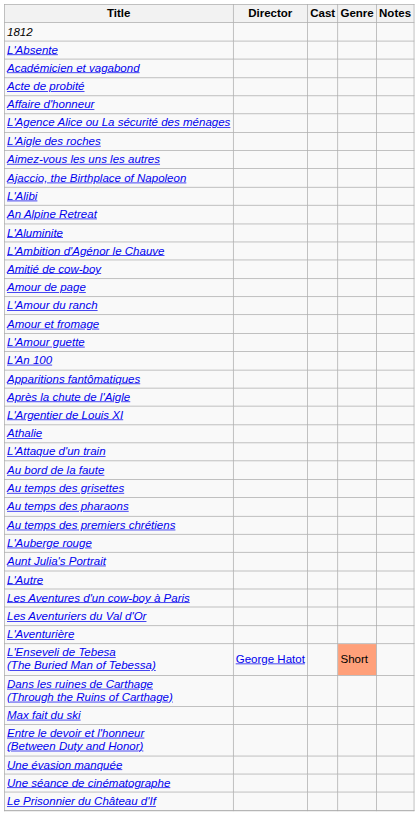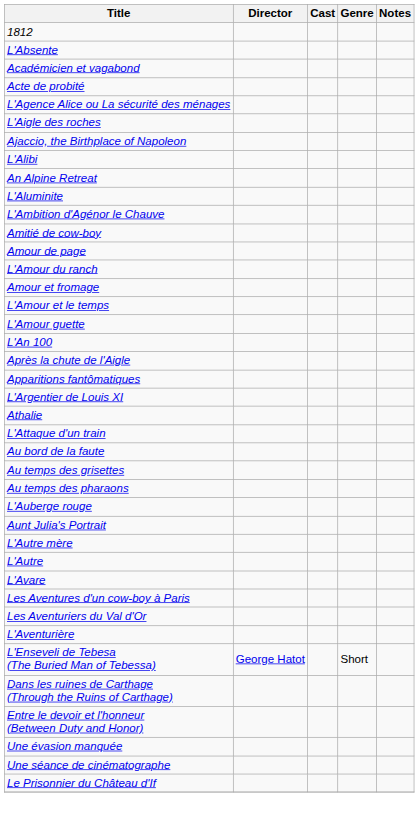- row: Affaire d'honneur
- row: Aimez-vous les uns les autres
+ row: L'Amour et le temps
rows swapped: Apparitions fantômatiques <-> Après la chute de l'Aigle
- row: Au temps des premiers chrétiens
+ row: L'Autre mère
+ row: L'Avare
L'Enseveli de Tebesa (The Buried Man of Tebessa) | Genre: lightsalmon background -> no background
- row: Max fait du ski
